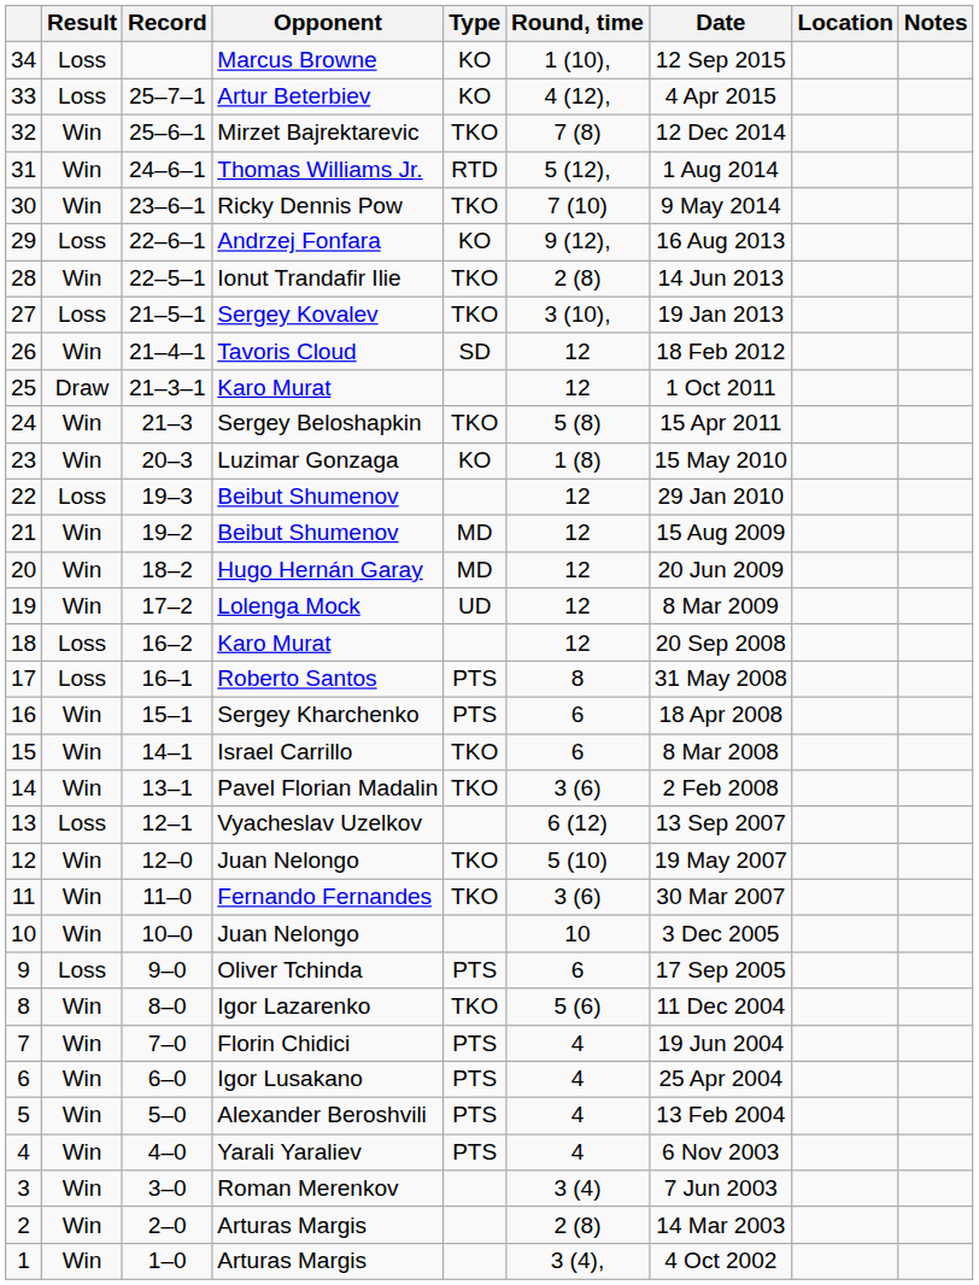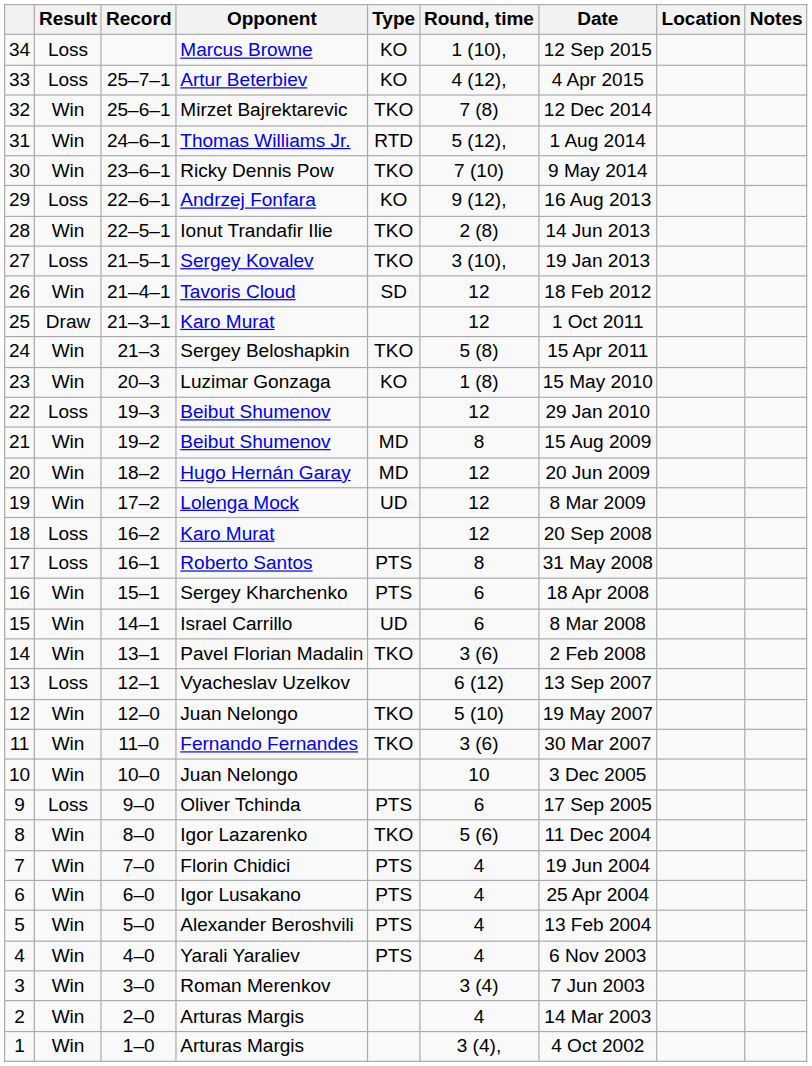21 | Round, time: 12 -> 8
15 | Type: TKO -> UD
2 | Round, time: 2 (8) -> 4
